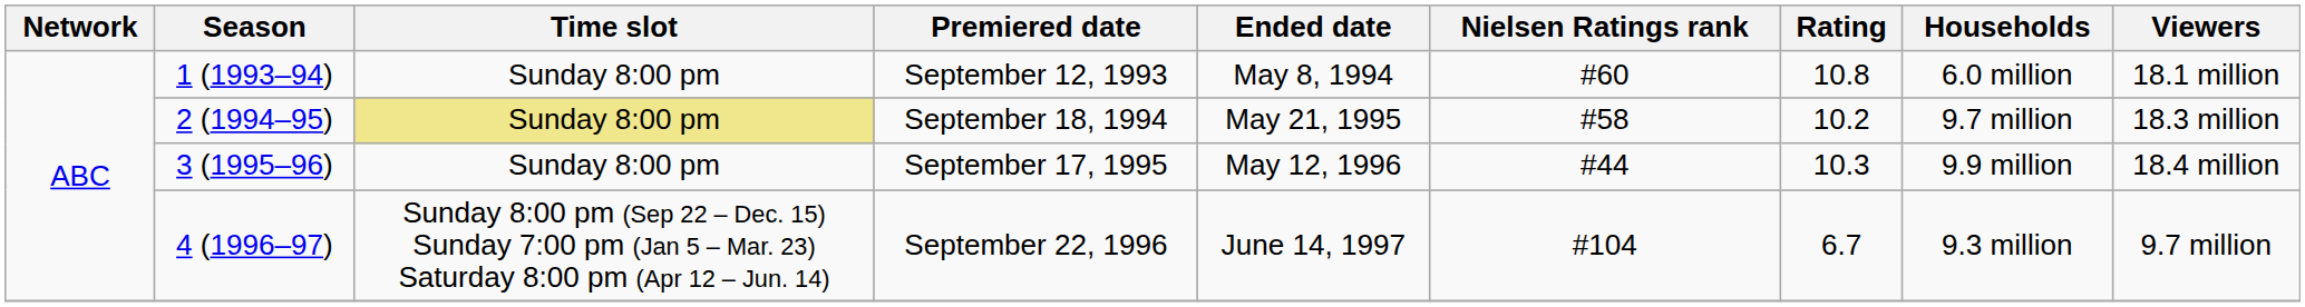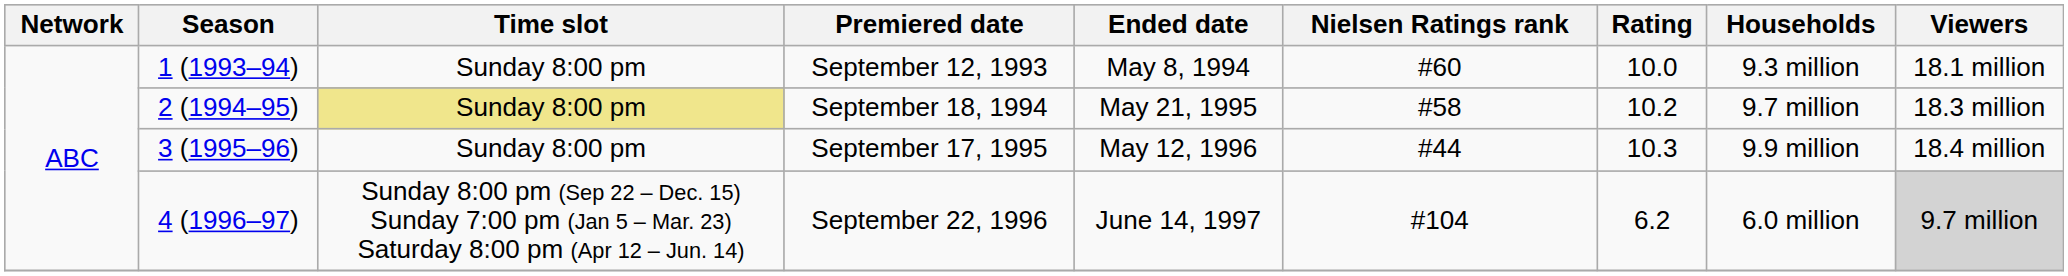September 12, 1993 | Rating: 10.8 -> 10.0
September 12, 1993 | Households: 6.0 million -> 9.3 million
September 22, 1996 | Rating: 6.7 -> 6.2
September 22, 1996 | Households: 9.3 million -> 6.0 million
September 22, 1996 | Viewers: no background -> lightgrey background
